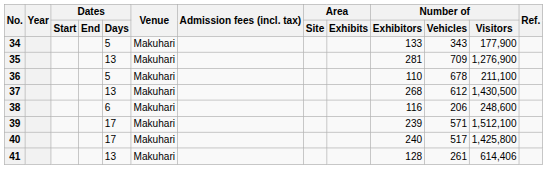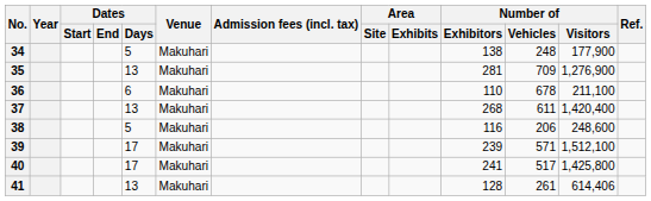34 | Number of / Exhibitors: 133 -> 138
34 | Number of / Vehicles: 343 -> 248
36 | Dates / Days: 5 -> 6
37 | Number of / Vehicles: 612 -> 611
37 | Number of / Visitors: 1,430,500 -> 1,420,400
38 | Dates / Days: 6 -> 5
40 | Number of / Exhibitors: 240 -> 241
